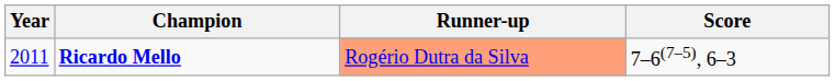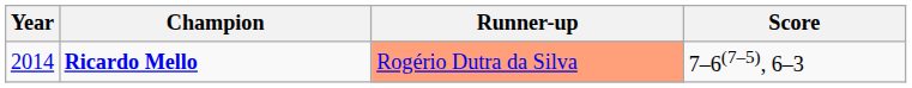Ricardo Mello | Year: 2011 -> 2014
